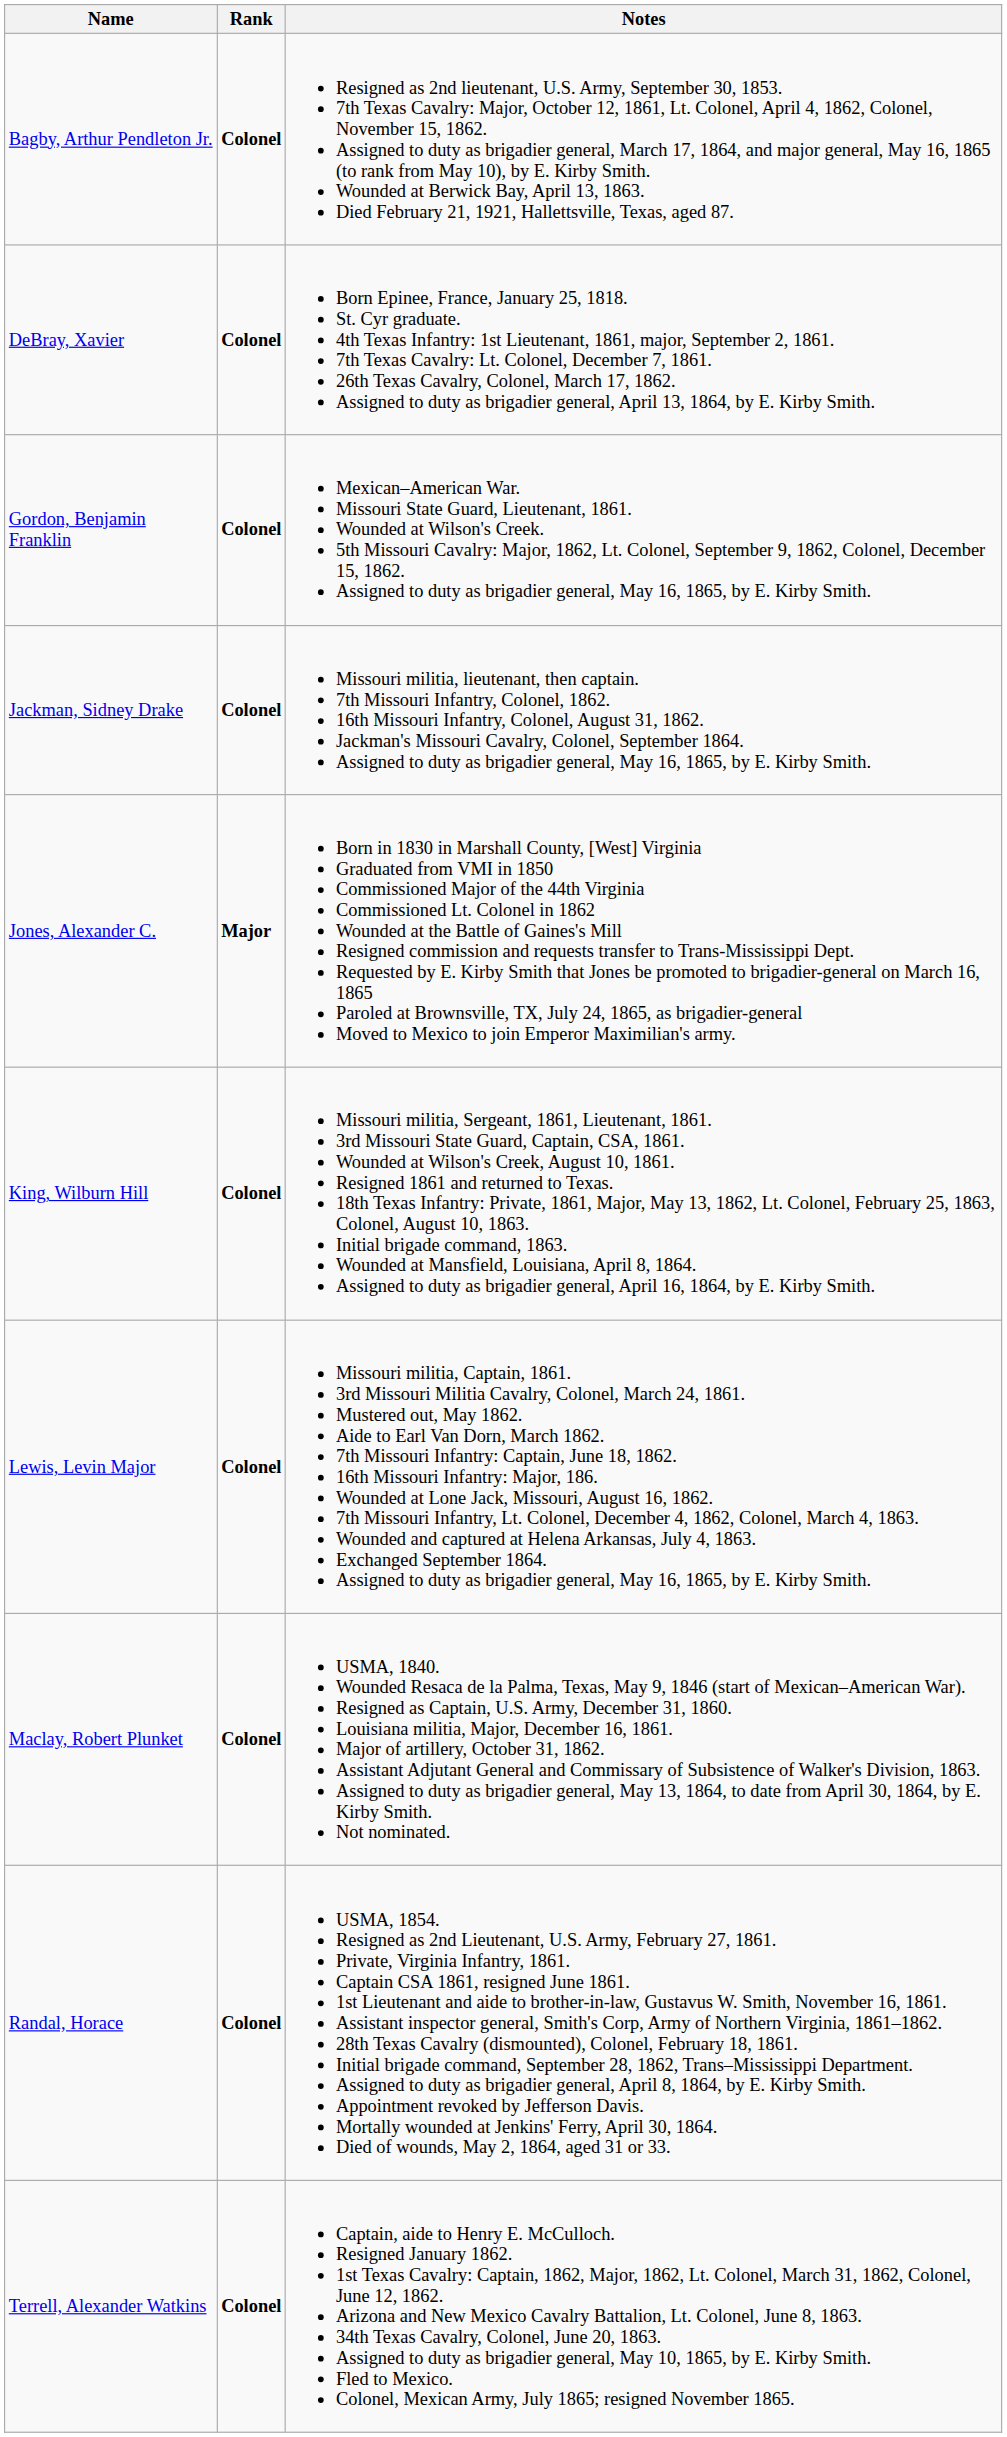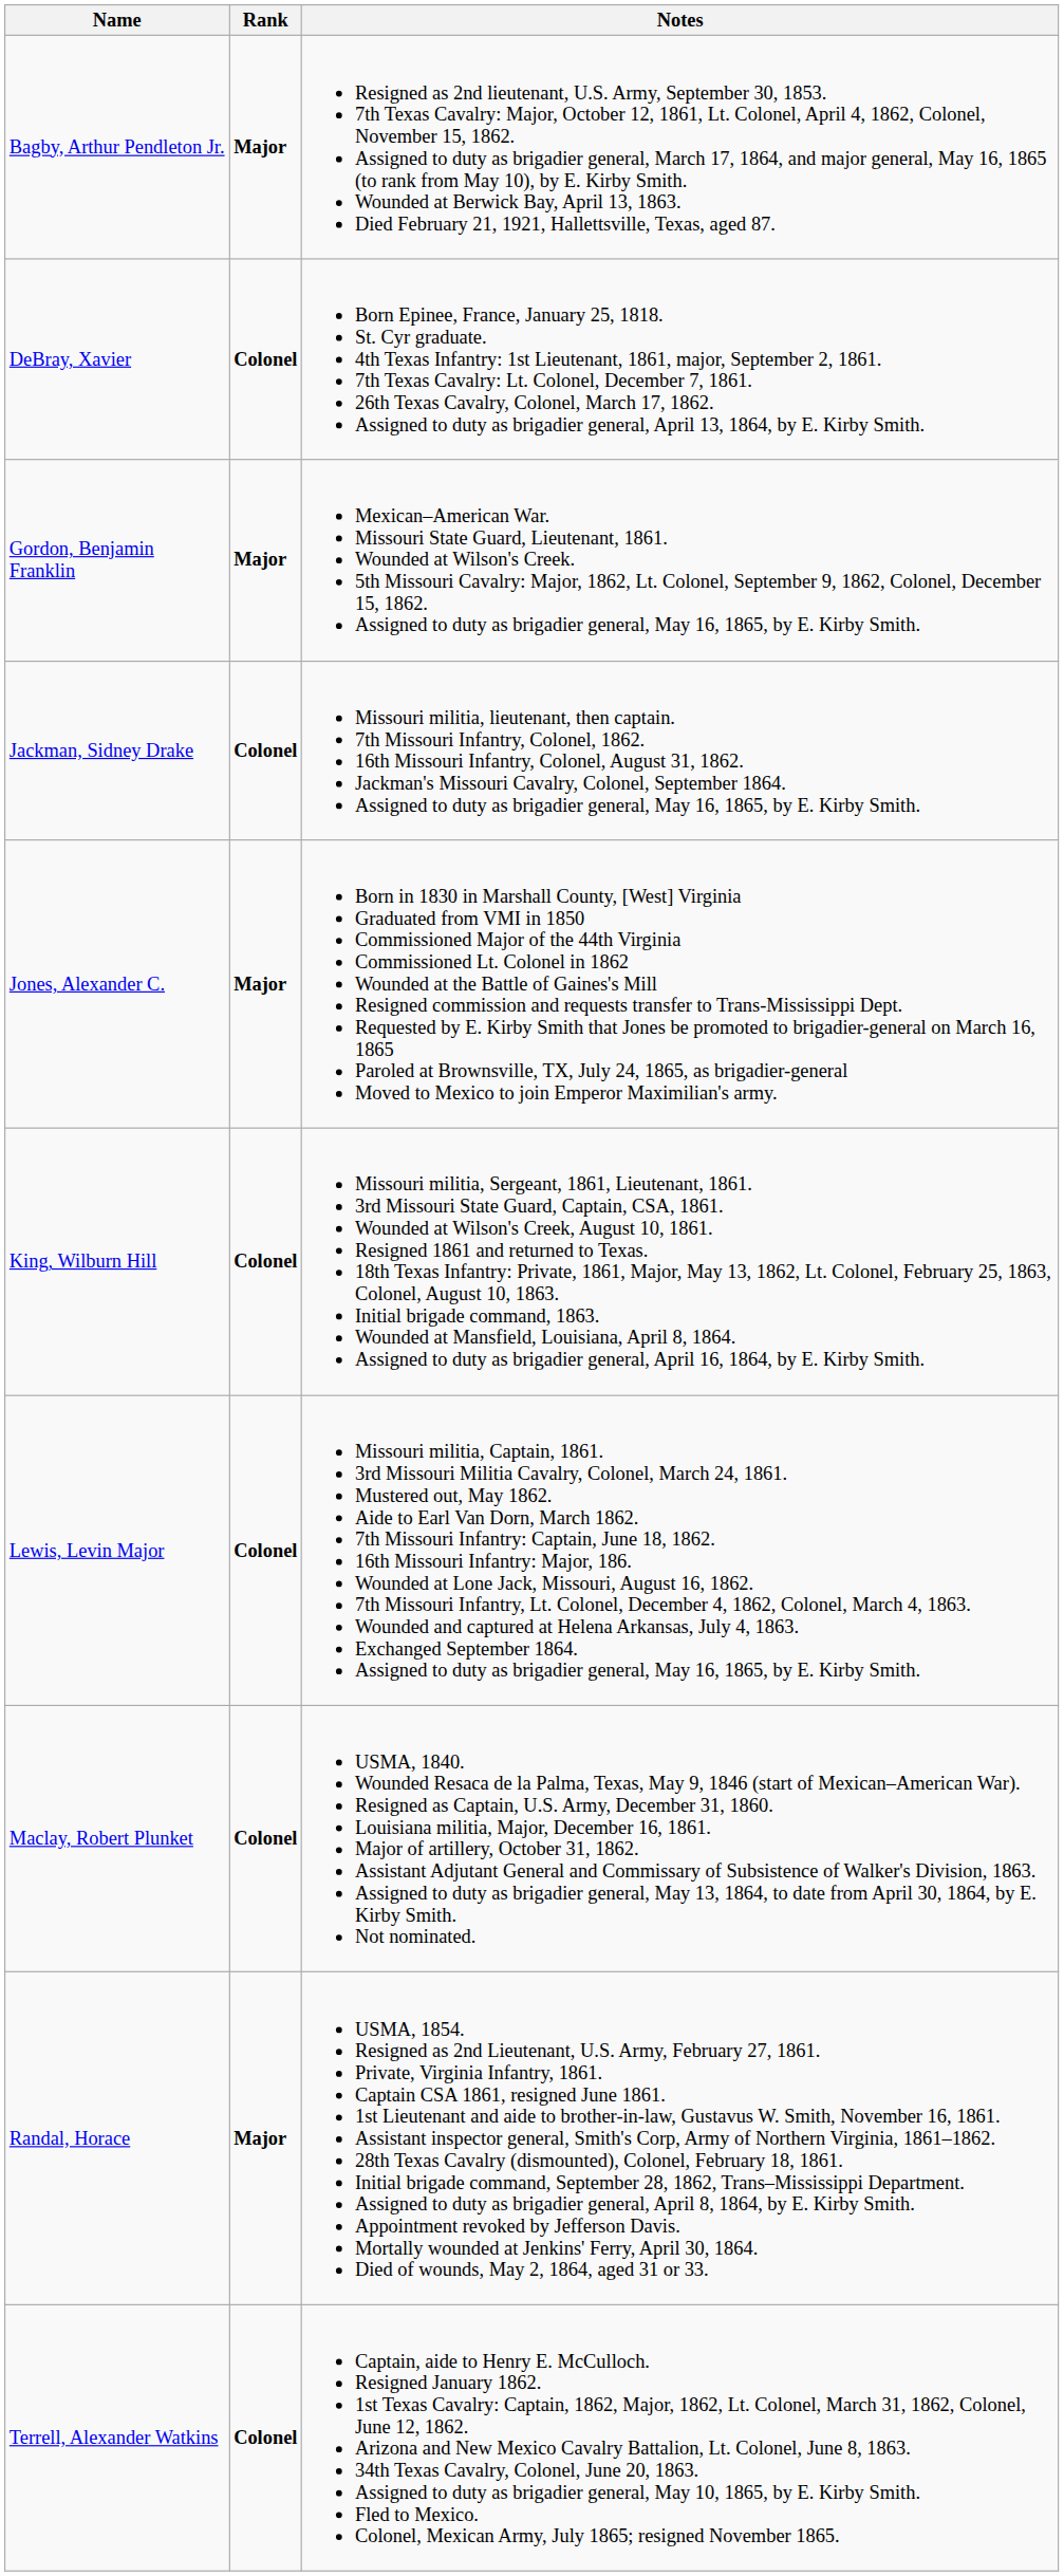Bagby, Arthur Pendleton Jr. | Rank: Colonel -> Major
Gordon, Benjamin Franklin | Rank: Colonel -> Major
Randal, Horace | Rank: Colonel -> Major
